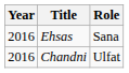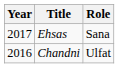Ehsas | Year: 2016 -> 2017
